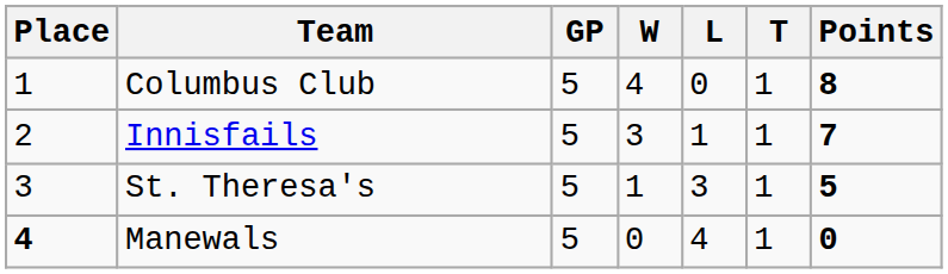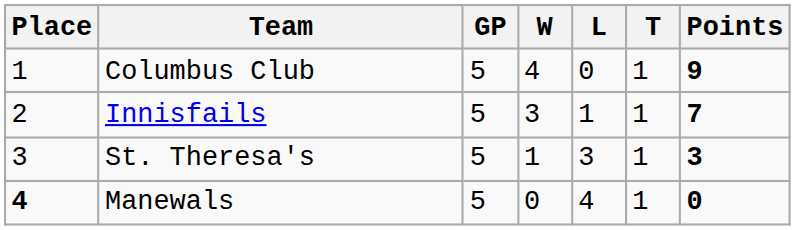Columbus Club | Points: 8 -> 9
St. Theresa's | Points: 5 -> 3
